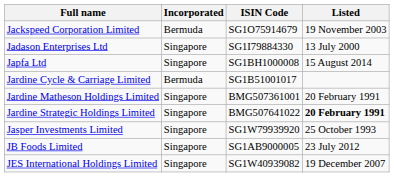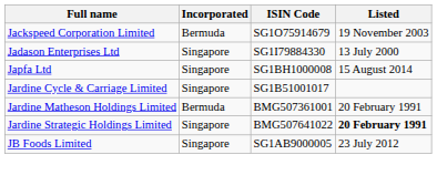Jardine Cycle & Carriage Limited | Incorporated: Bermuda -> Singapore
Jardine Matheson Holdings Limited | Incorporated: Singapore -> Bermuda
- row: Jasper Investments Limited | Singapore | SG1W79939920 | 25 October 1993
- row: JES International Holdings Limited | Singapore | SG1W40939082 | 19 December 2007
